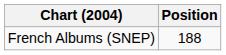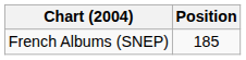French Albums (SNEP) | Position: 188 -> 185
